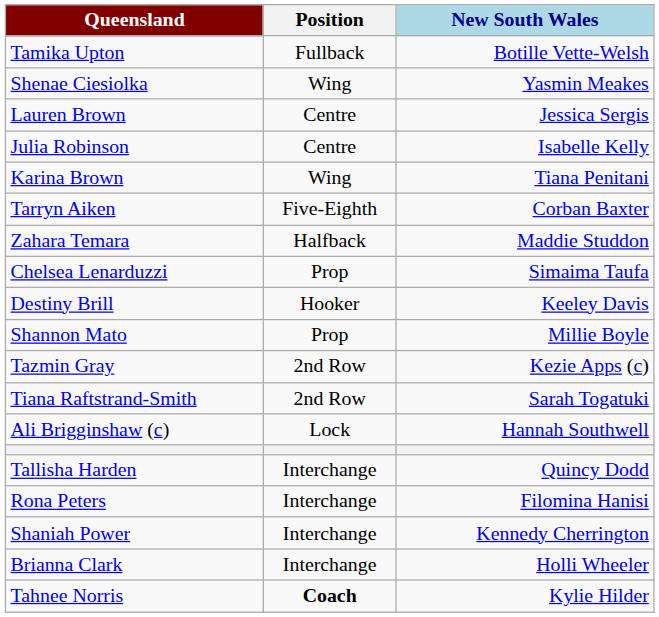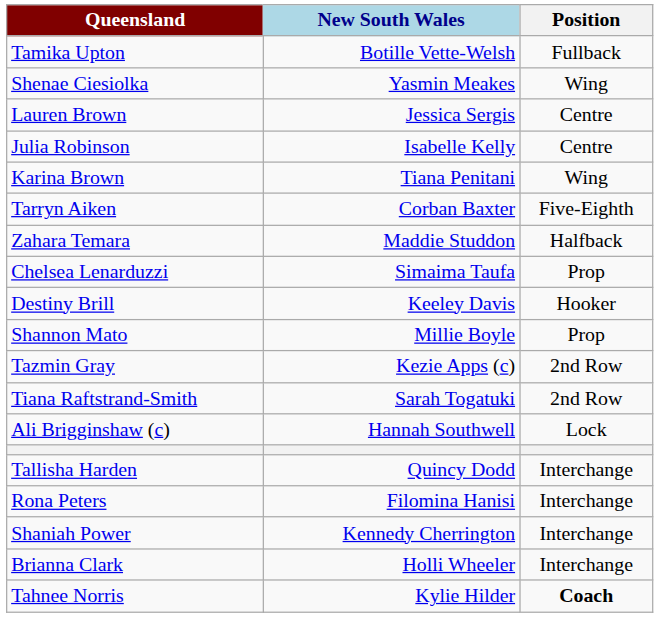columns swapped: Position <-> New South Wales
